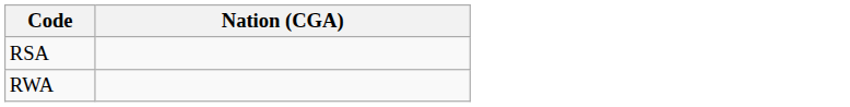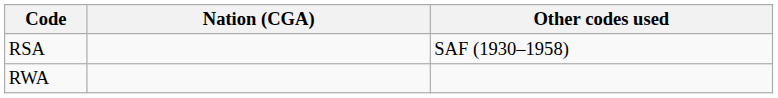+ column: Other codes used | SAF (1930–1958)
